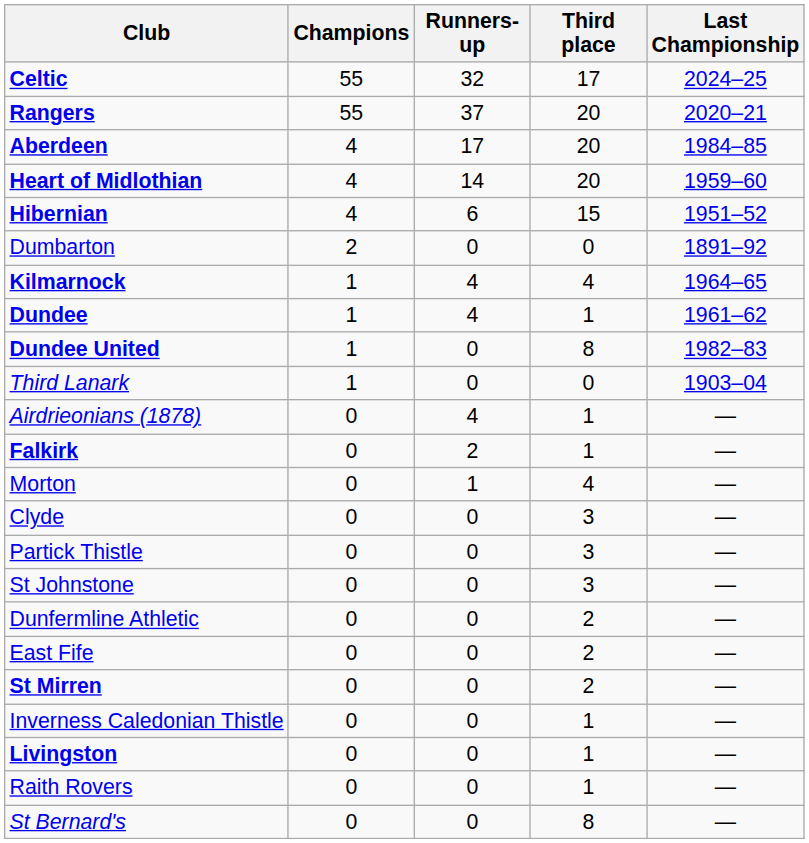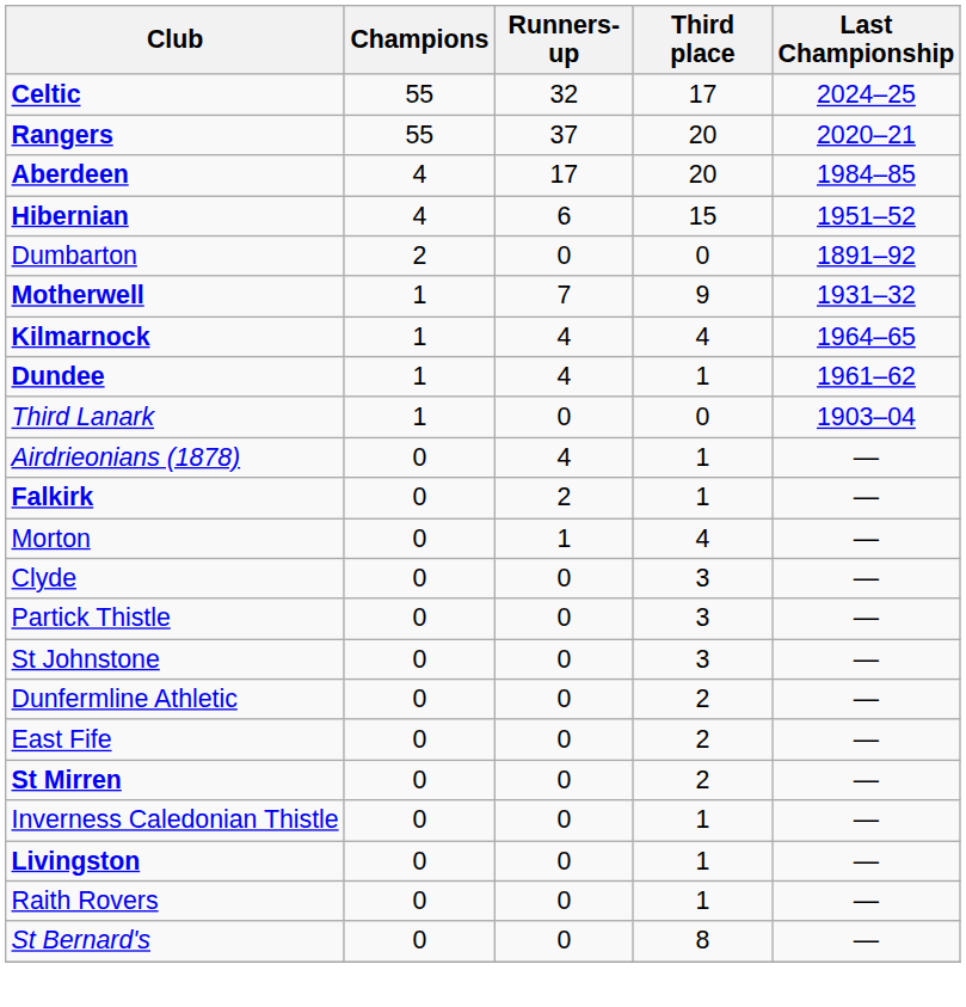- row: Heart of Midlothian | 4 | 14 | 20 | 1959–60
+ row: Motherwell | 1 | 7 | 9 | 1931–32
- row: Dundee United | 1 | 0 | 8 | 1982–83
